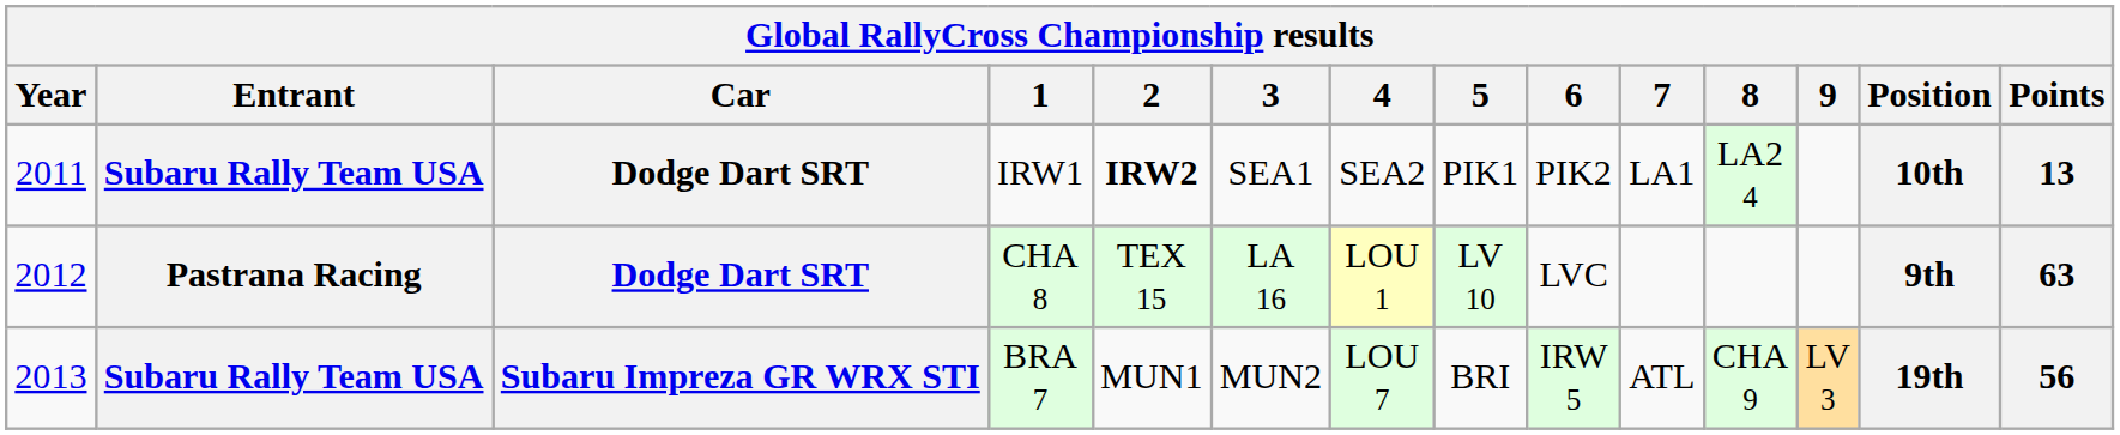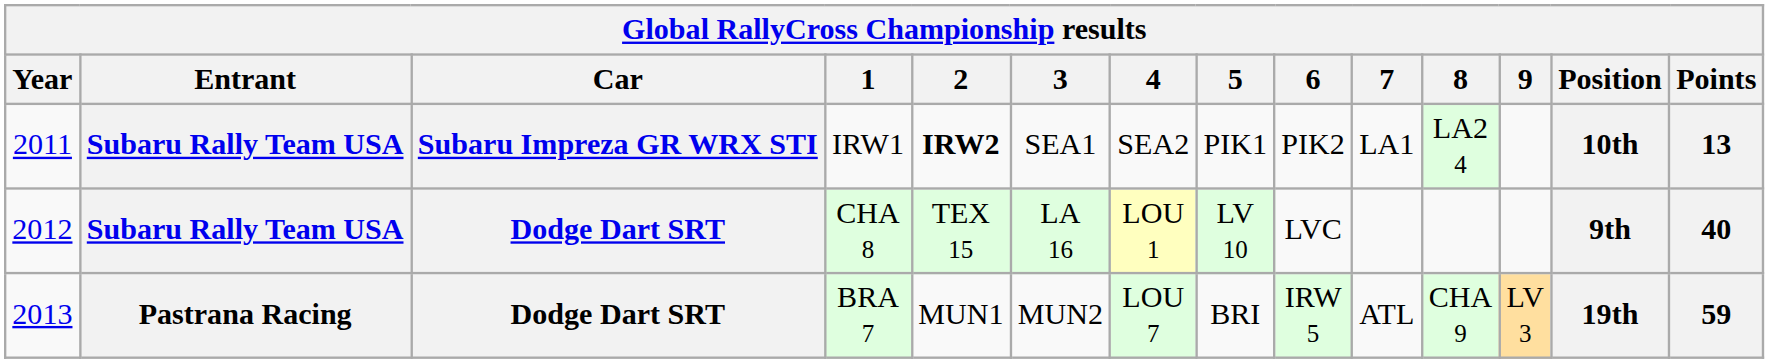IRW1 | Car: Dodge Dart SRT -> Subaru Impreza GR WRX STI
CHA 8 | Entrant: Pastrana Racing -> Subaru Rally Team USA
CHA 8 | Points: 63 -> 40
BRA 7 | Entrant: Subaru Rally Team USA -> Pastrana Racing
BRA 7 | Car: Subaru Impreza GR WRX STI -> Dodge Dart SRT
BRA 7 | Points: 56 -> 59
